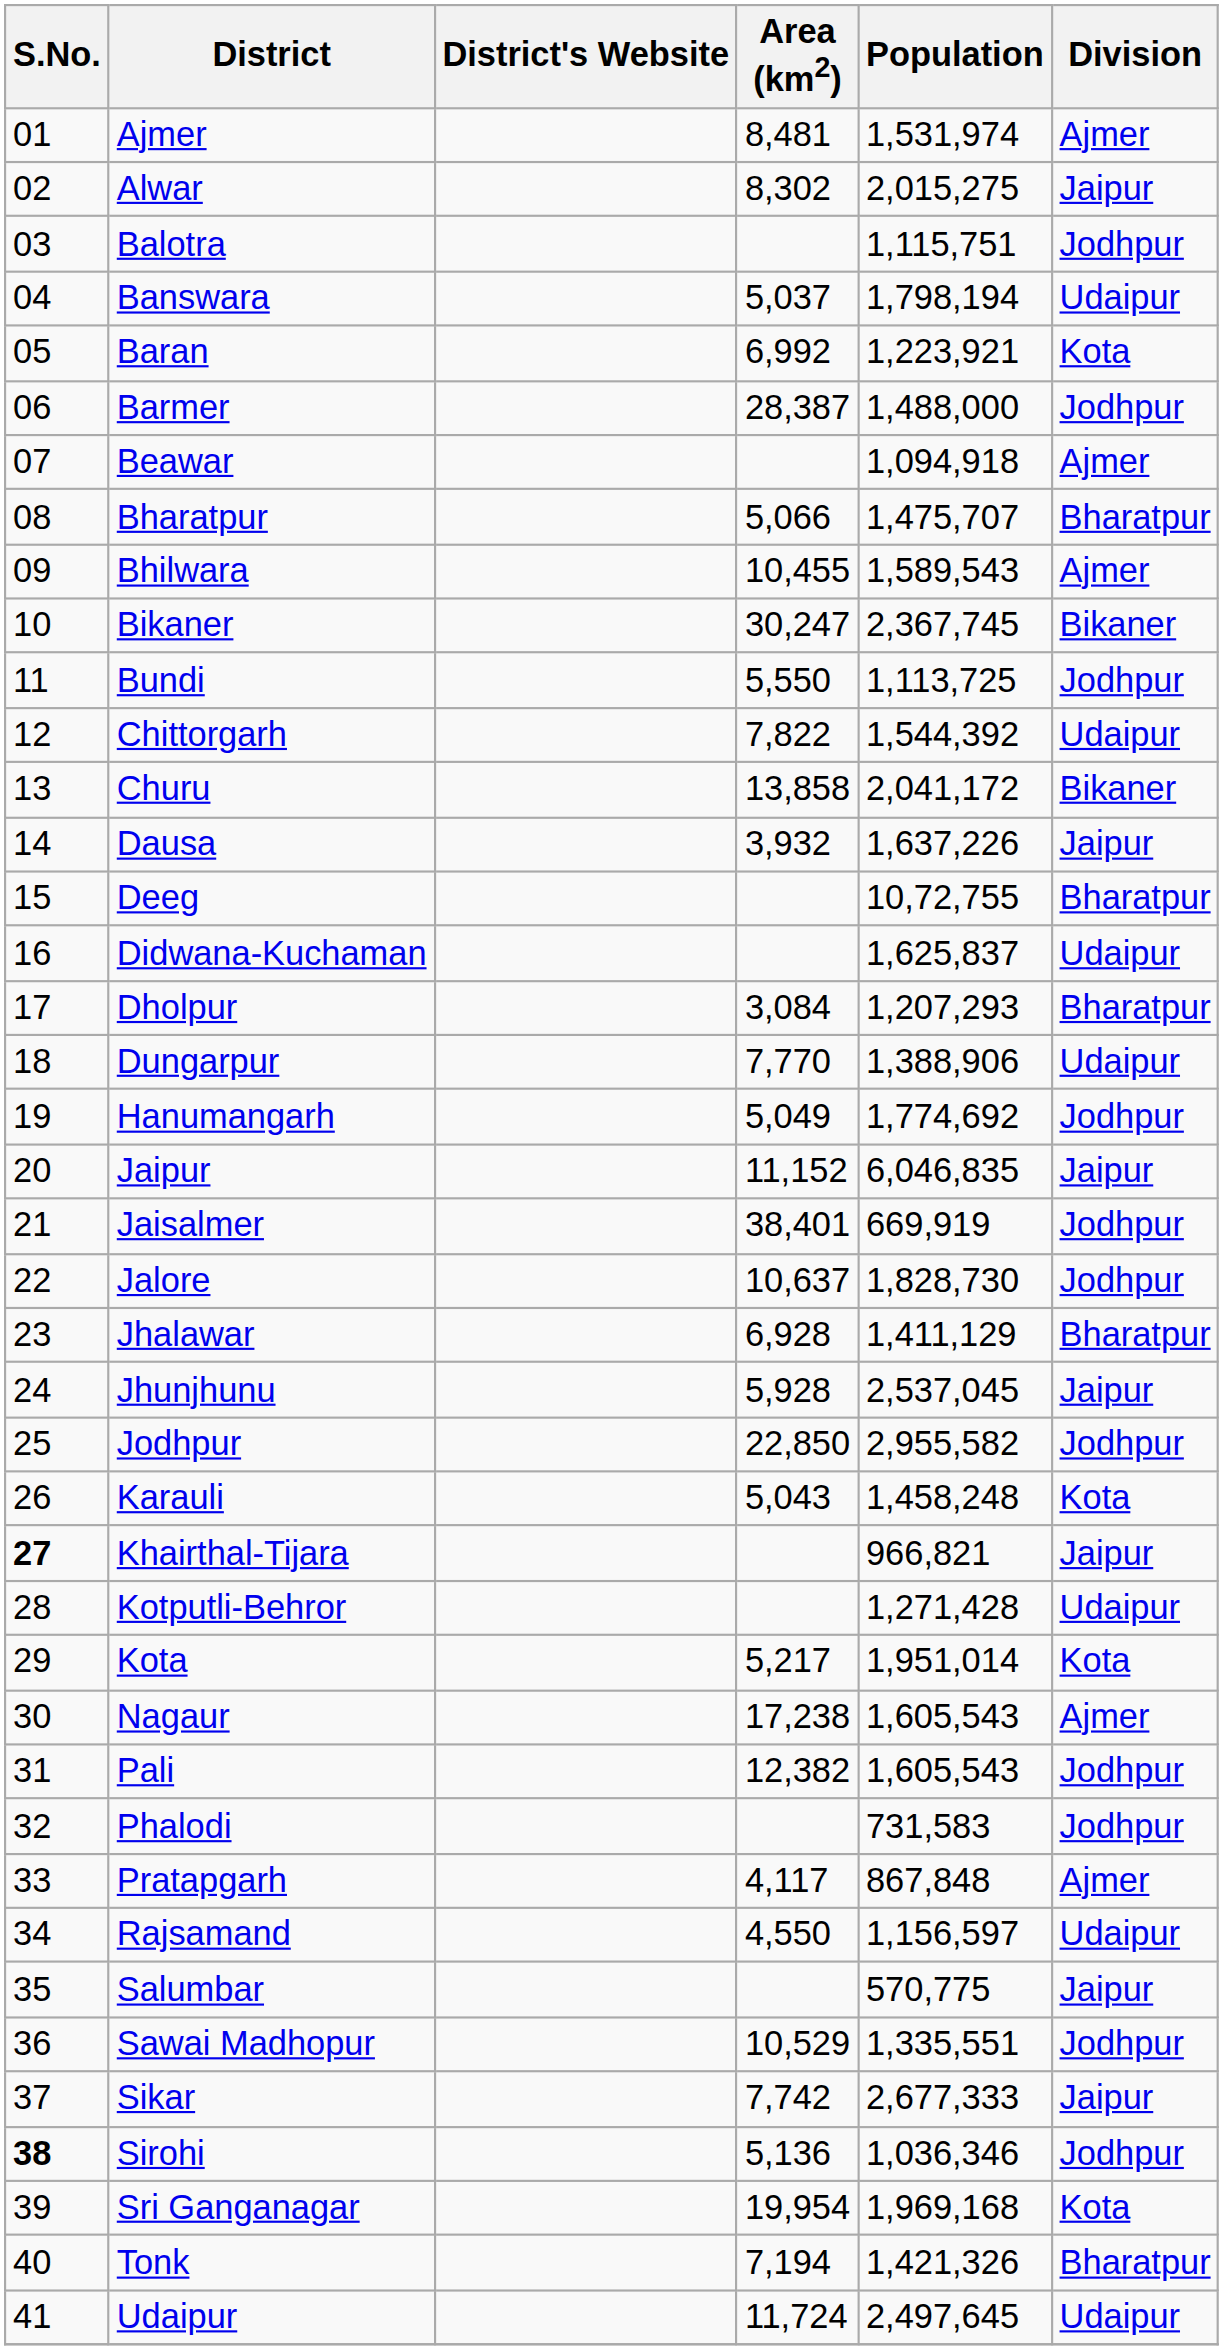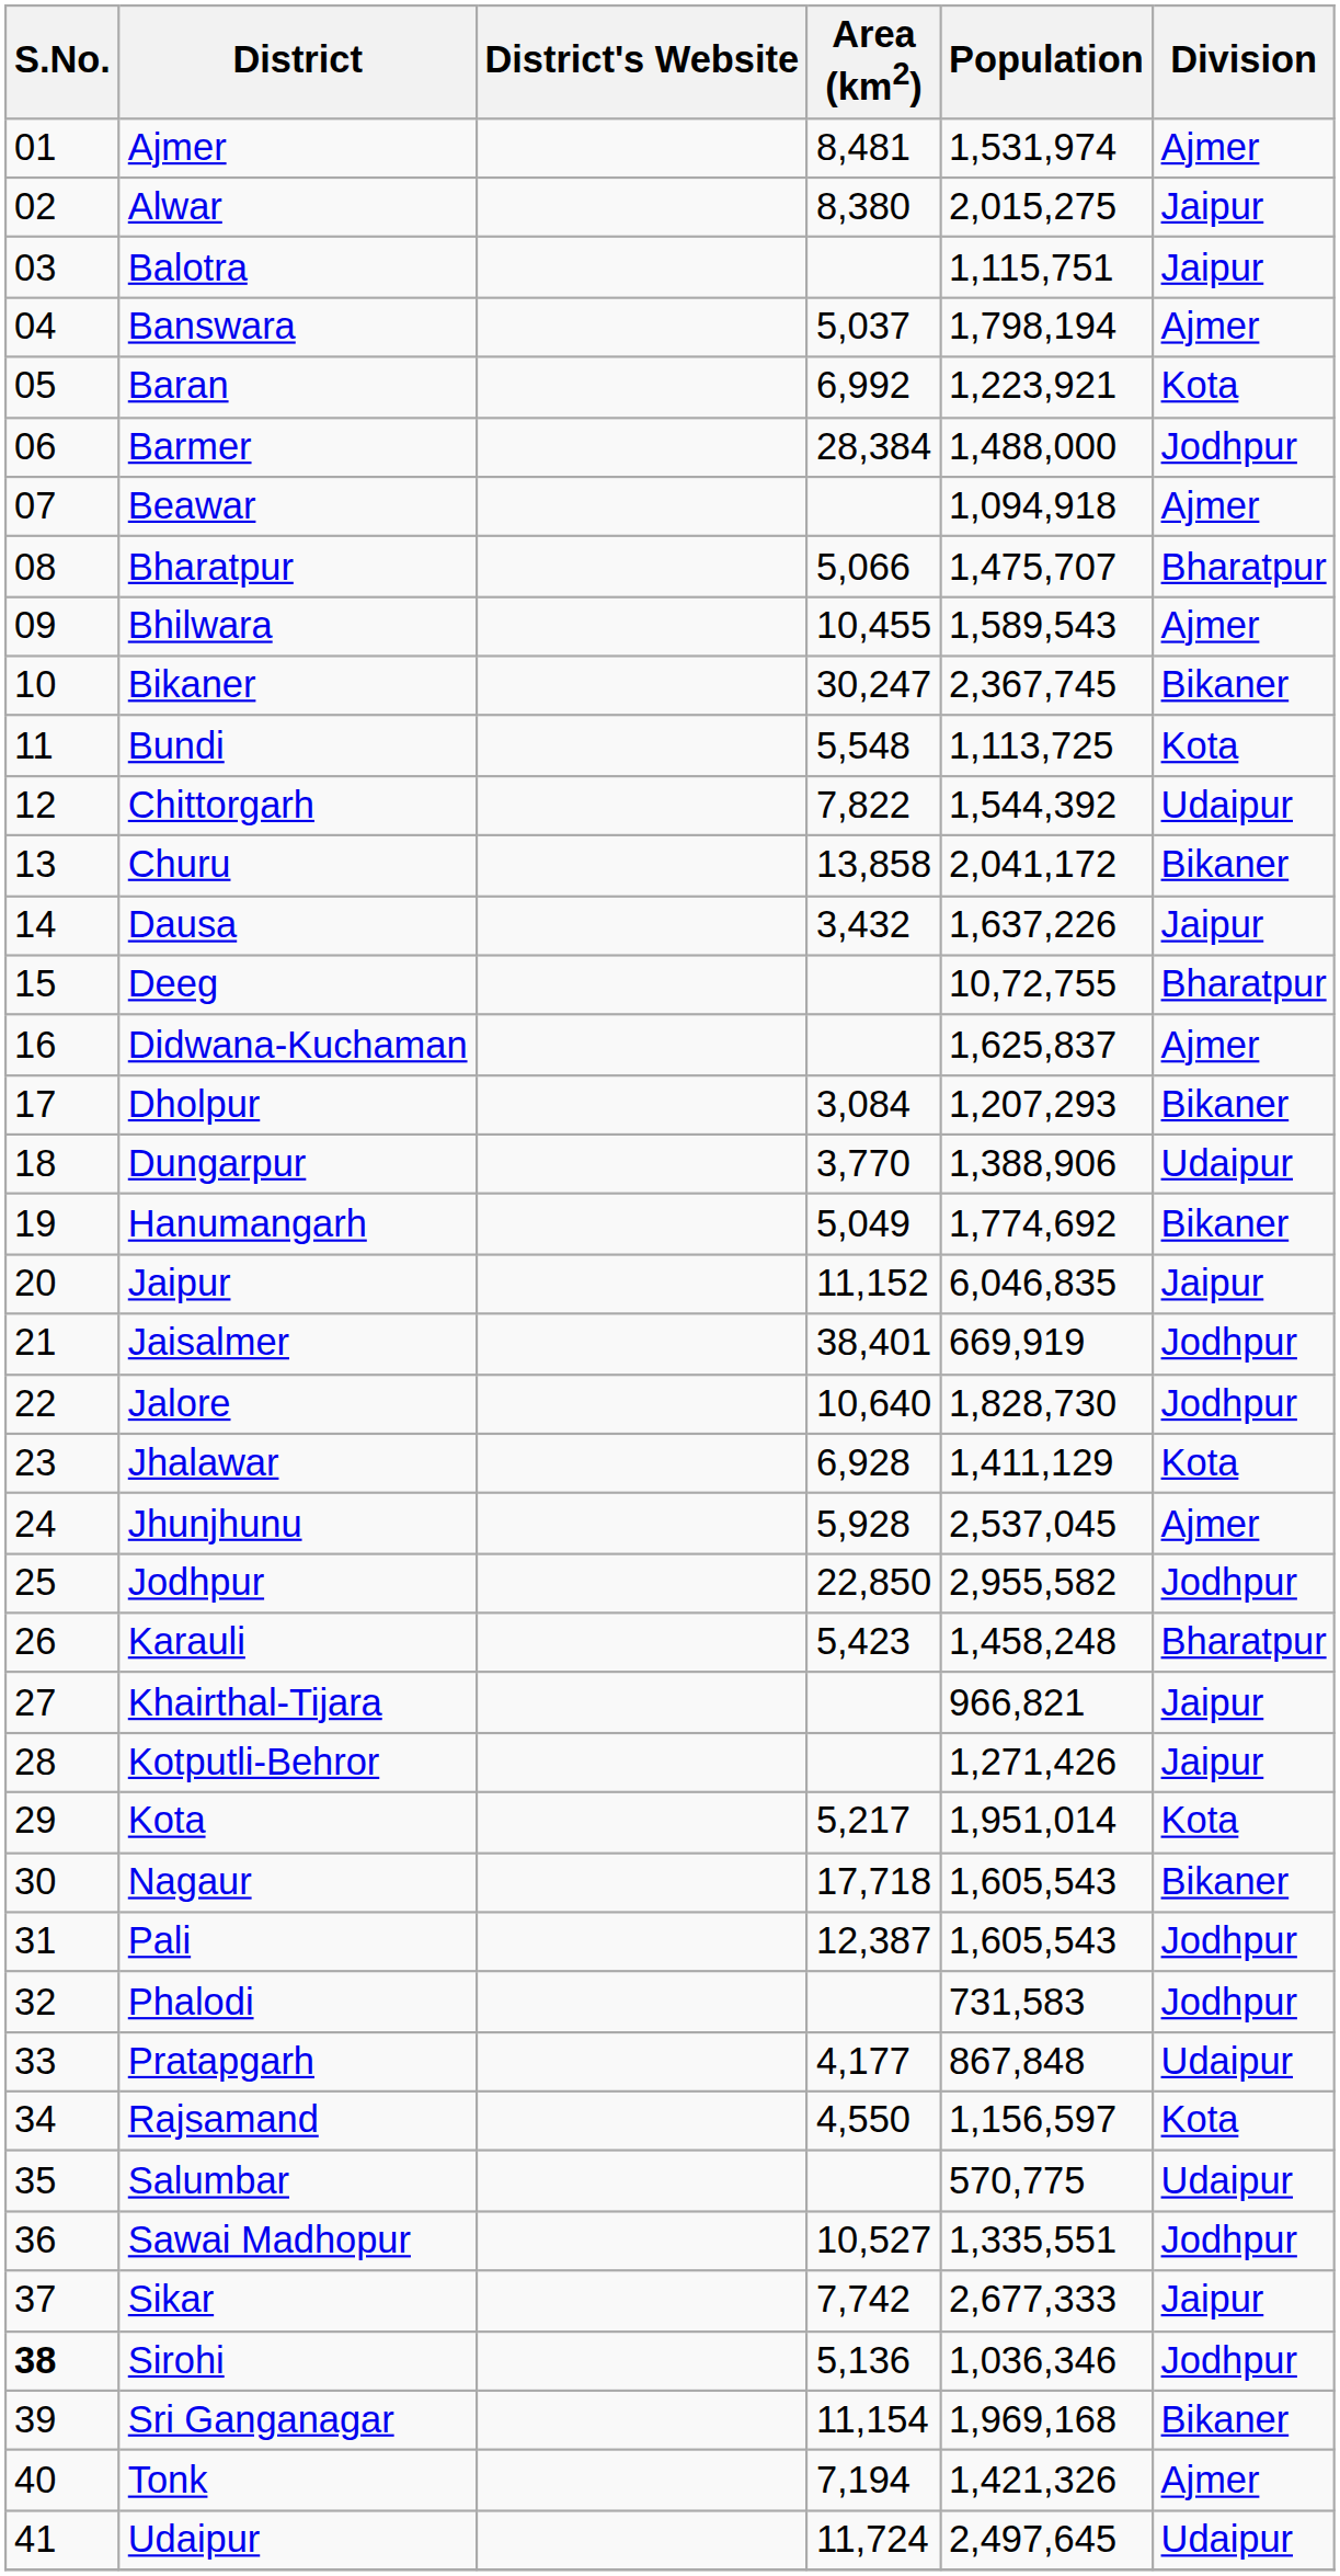Alwar | Area (km2): 8,302 -> 8,380
Balotra | Division: Jodhpur -> Jaipur
Banswara | Division: Udaipur -> Ajmer
Barmer | Area (km2): 28,387 -> 28,384
Bundi | Area (km2): 5,550 -> 5,548
Bundi | Division: Jodhpur -> Kota
Dausa | Area (km2): 3,932 -> 3,432
Didwana-Kuchaman | Division: Udaipur -> Ajmer
Dholpur | Division: Bharatpur -> Bikaner
Dungarpur | Area (km2): 7,770 -> 3,770
Hanumangarh | Division: Jodhpur -> Bikaner
Jalore | Area (km2): 10,637 -> 10,640
Jhalawar | Division: Bharatpur -> Kota
Jhunjhunu | Division: Jaipur -> Ajmer
Karauli | Area (km2): 5,043 -> 5,423
Karauli | Division: Kota -> Bharatpur
Khairthal-Tijara | S.No.: bold -> normal
Kotputli-Behror | Population: 1,271,428 -> 1,271,426
Kotputli-Behror | Division: Udaipur -> Jaipur
Nagaur | Area (km2): 17,238 -> 17,718
Nagaur | Division: Ajmer -> Bikaner
Pali | Area (km2): 12,382 -> 12,387
Pratapgarh | Area (km2): 4,117 -> 4,177
Pratapgarh | Division: Ajmer -> Udaipur
Rajsamand | Division: Udaipur -> Kota
Salumbar | Division: Jaipur -> Udaipur
Sawai Madhopur | Area (km2): 10,529 -> 10,527
Sri Ganganagar | Area (km2): 19,954 -> 11,154
Sri Ganganagar | Division: Kota -> Bikaner
Tonk | Division: Bharatpur -> Ajmer
